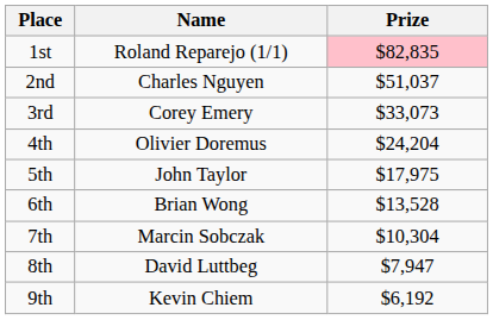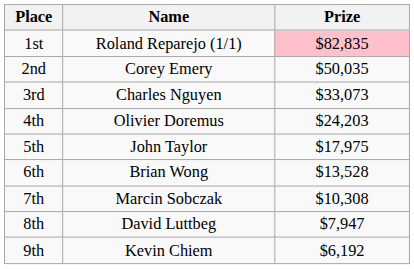2nd | Name: Charles Nguyen -> Corey Emery
2nd | Prize: $51,037 -> $50,035
3rd | Name: Corey Emery -> Charles Nguyen
4th | Prize: $24,204 -> $24,203
7th | Prize: $10,304 -> $10,308
